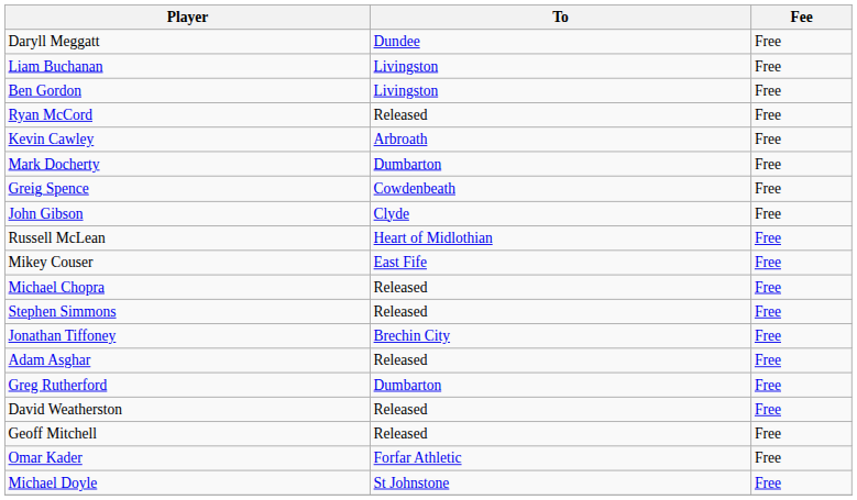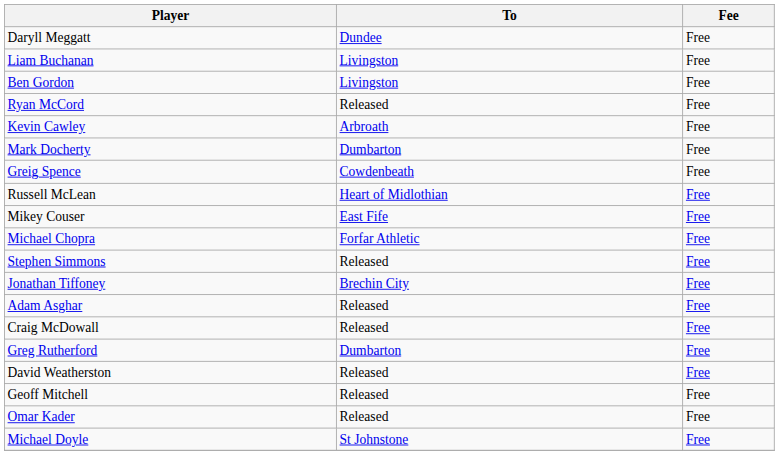- row: John Gibson | Clyde | Free
Michael Chopra | To: Released -> Forfar Athletic
+ row: Craig McDowall | Released | Free
Omar Kader | To: Forfar Athletic -> Released
